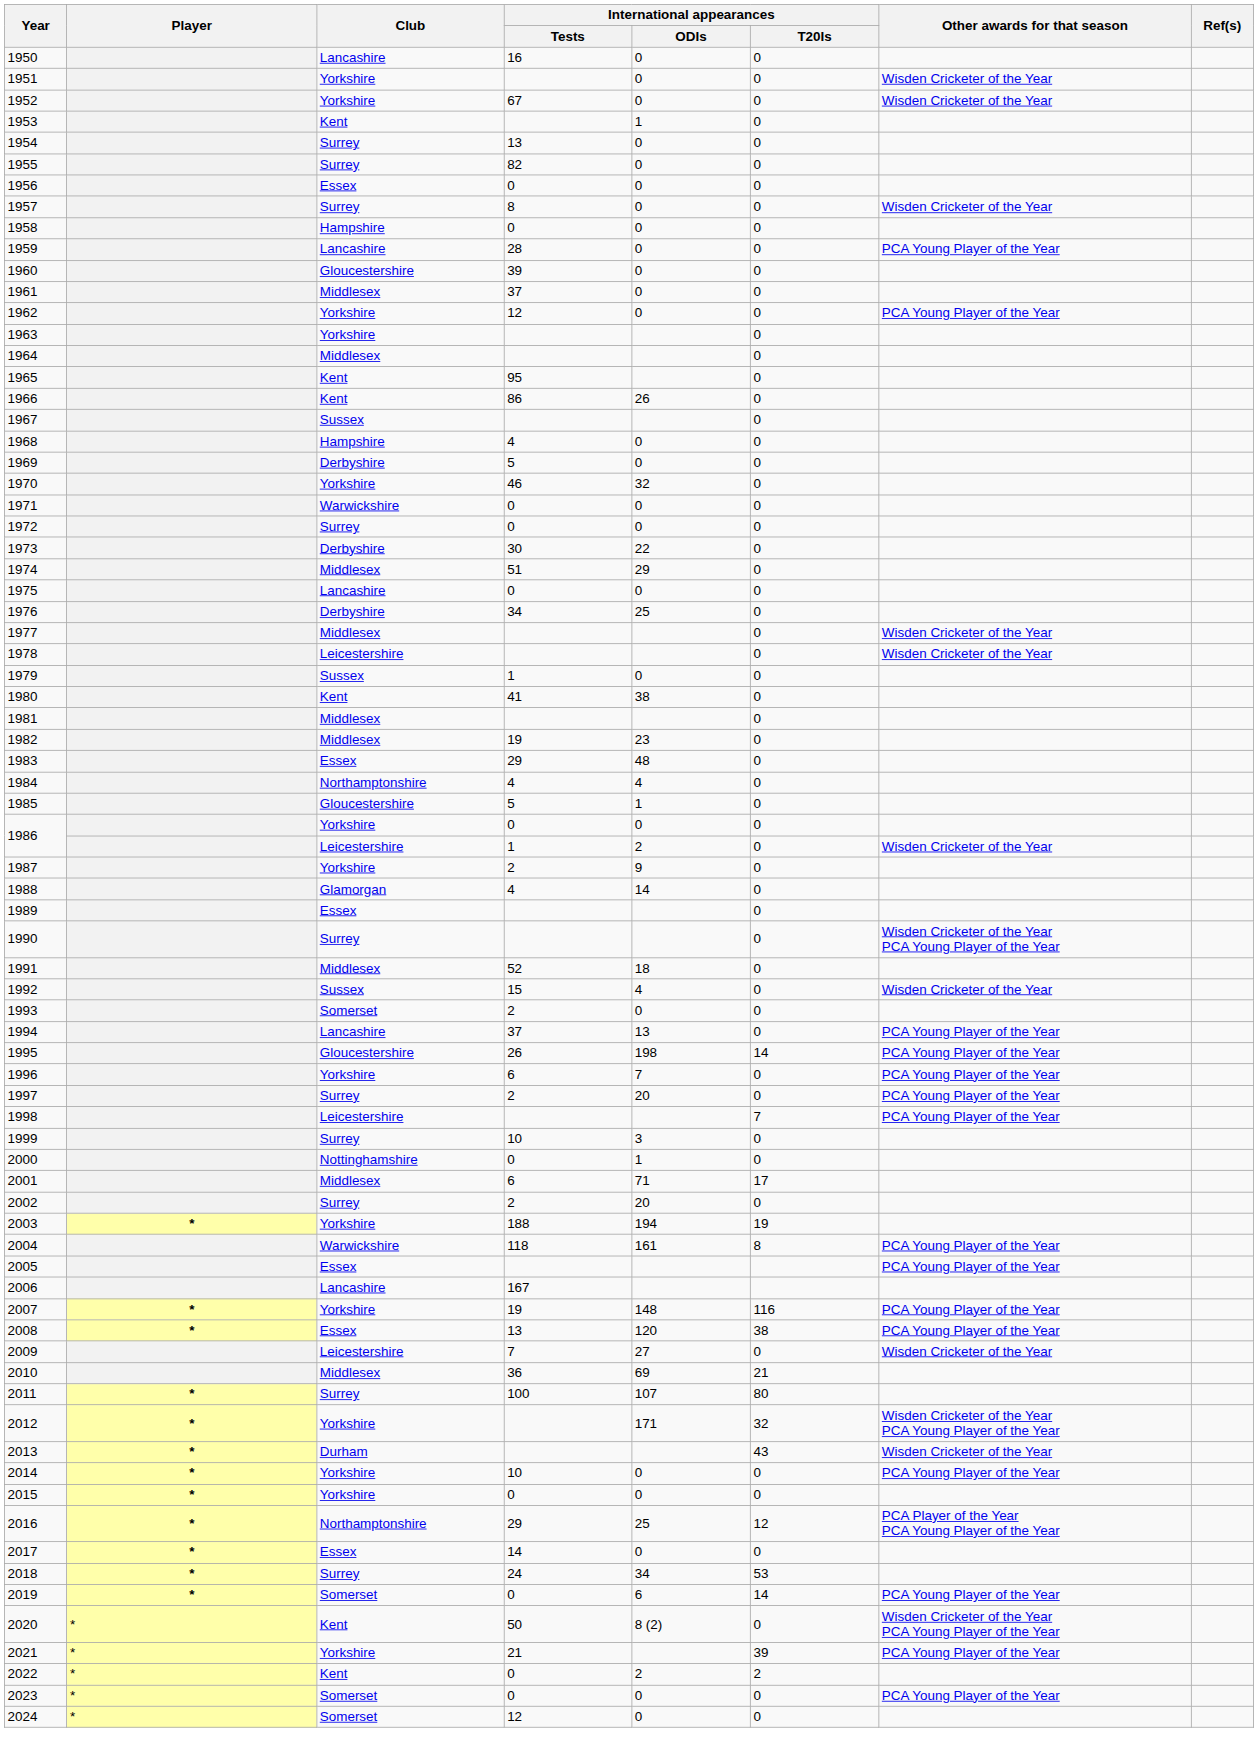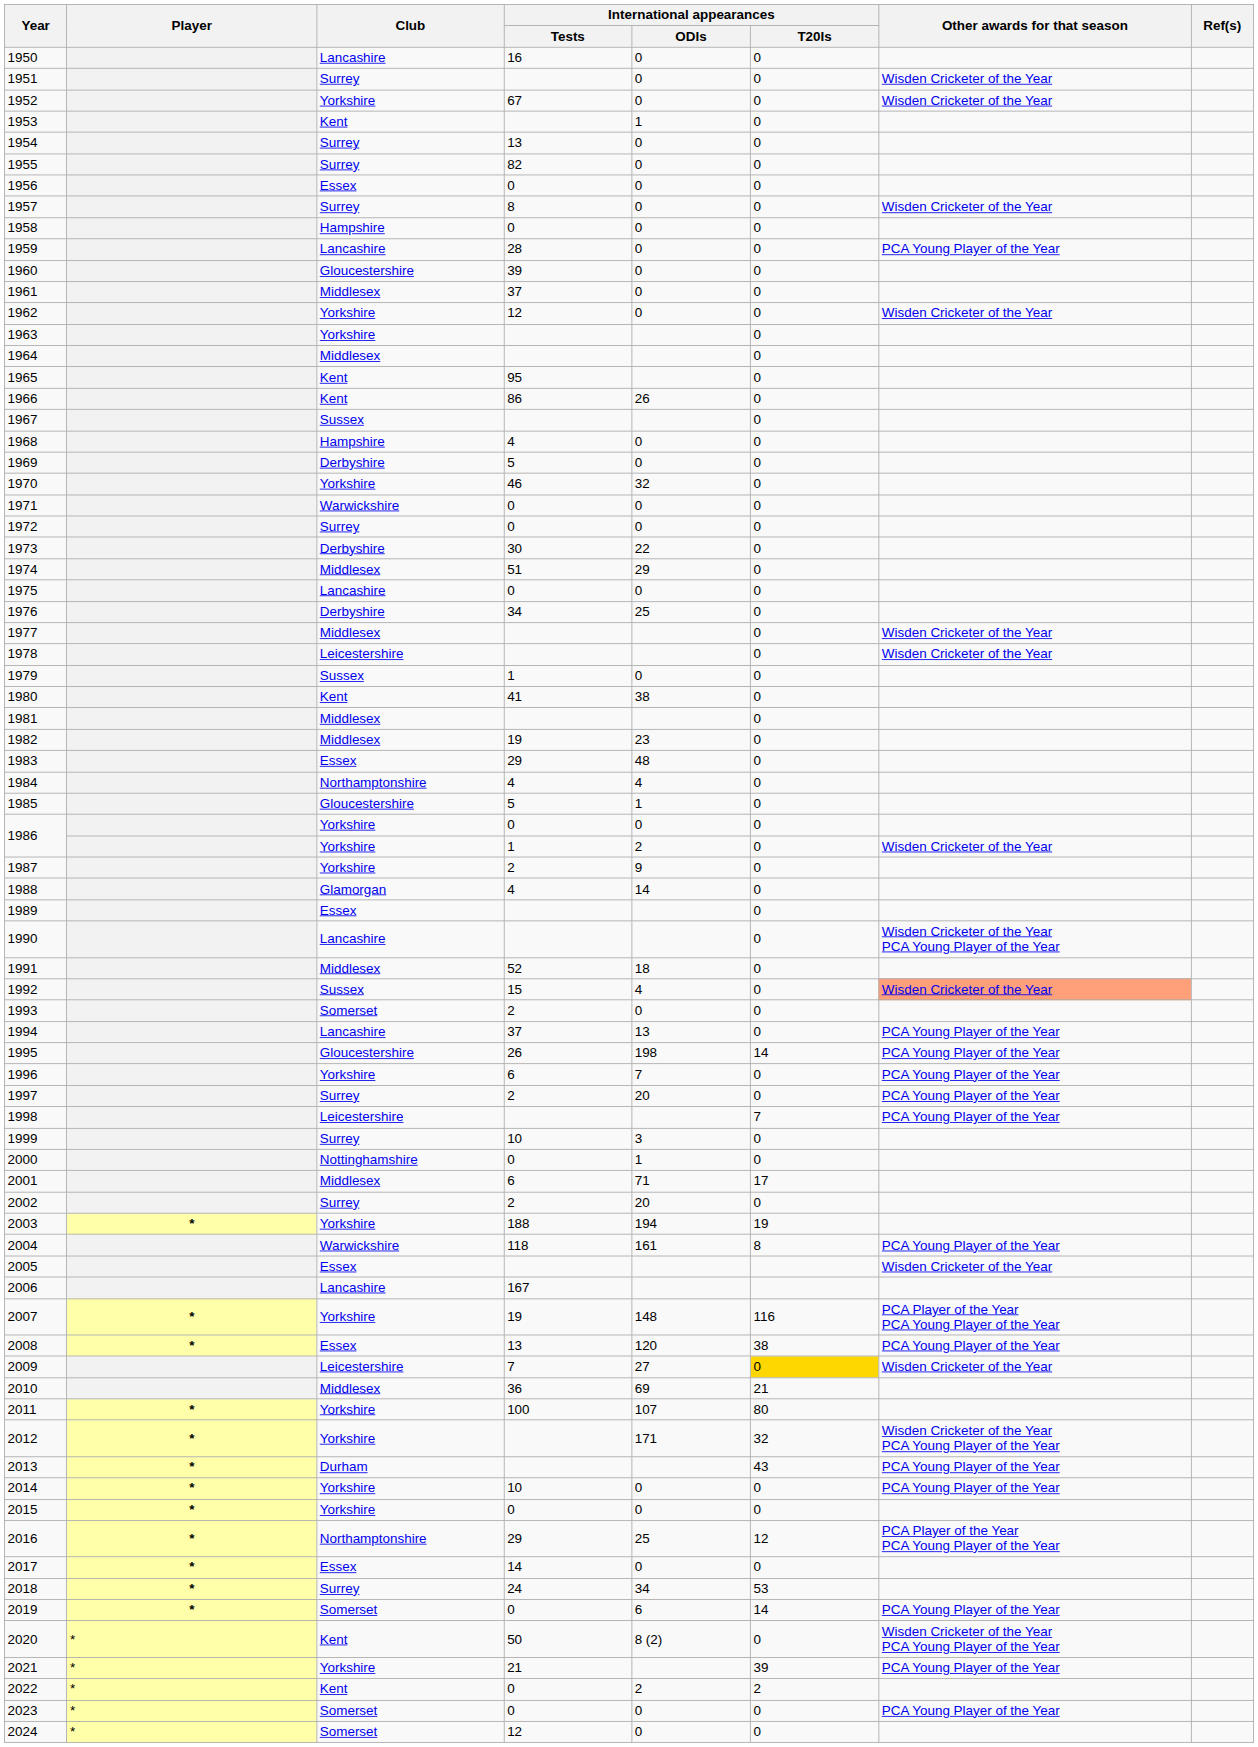1951 | Club: Yorkshire -> Surrey
1962 | Other awards for that season: PCA Young Player of the Year -> Wisden Cricketer of the Year
1986 / 1 | Club: Leicestershire -> Yorkshire
1990 | Club: Surrey -> Lancashire
1992 | Other awards for that season: no background -> lightsalmon background
2005 | Other awards for that season: PCA Young Player of the Year -> Wisden Cricketer of the Year
2007 | Other awards for that season: PCA Young Player of the Year -> PCA Player of the Year PCA Young Player of the Year
2009 | International appearances / T20Is: no background -> gold background
2011 | Club: Surrey -> Yorkshire
2013 | Other awards for that season: Wisden Cricketer of the Year -> PCA Young Player of the Year
